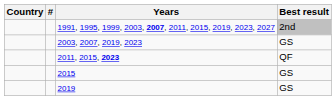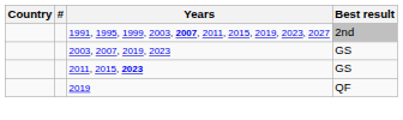2011, 2015, 2023 | Best result: QF -> GS
- row: 2015 | GS
2019 | Best result: GS -> QF
